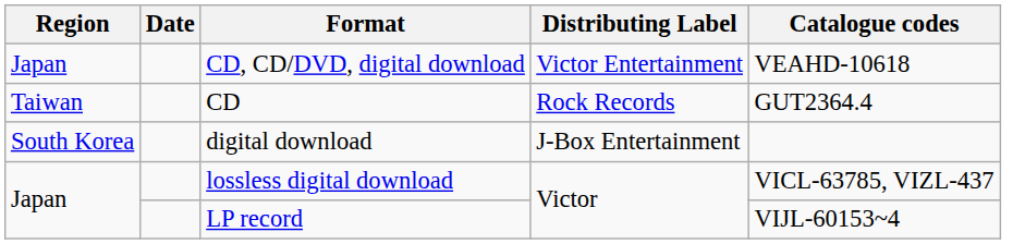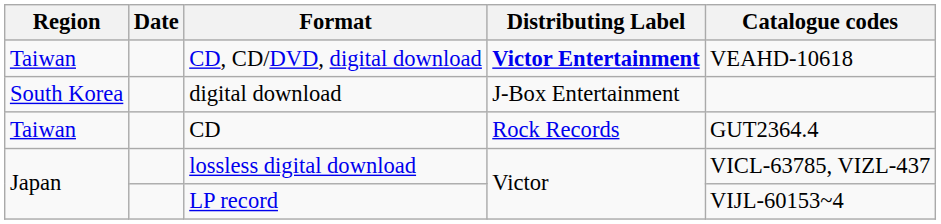CD, CD/DVD, digital download | Region: Japan -> Taiwan
CD, CD/DVD, digital download | Distributing Label: normal -> bold
rows swapped: CD <-> digital download
